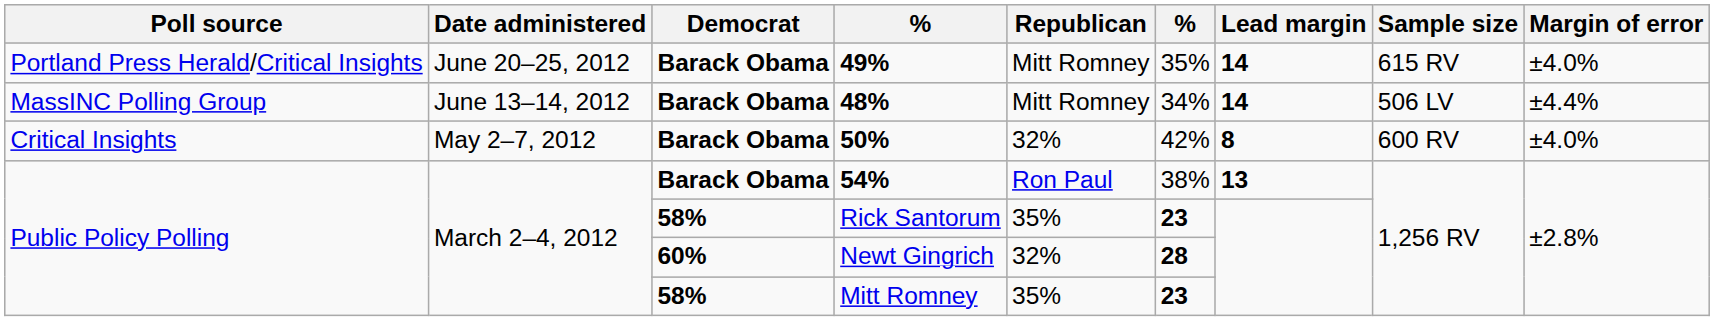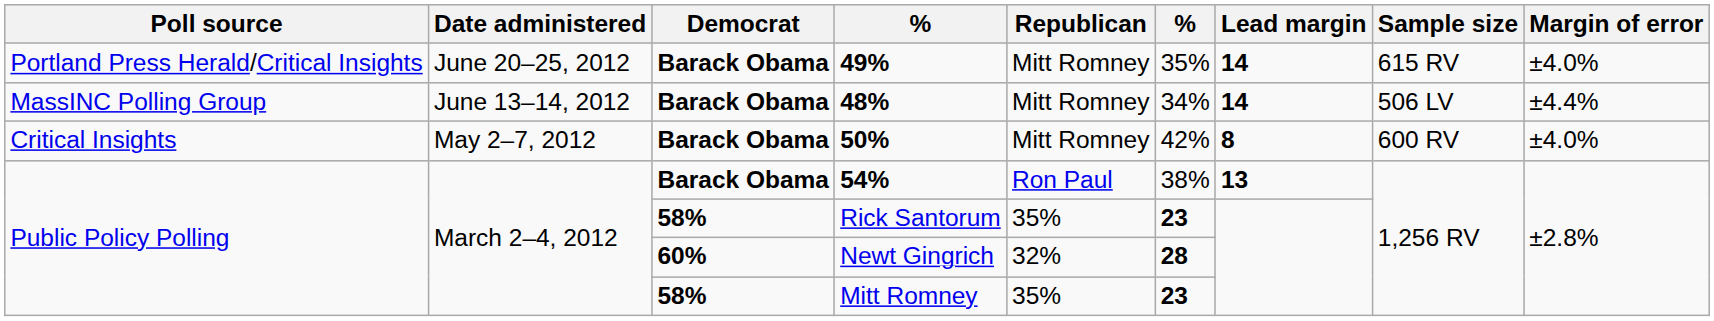50% | Republican: 32% -> Mitt Romney
